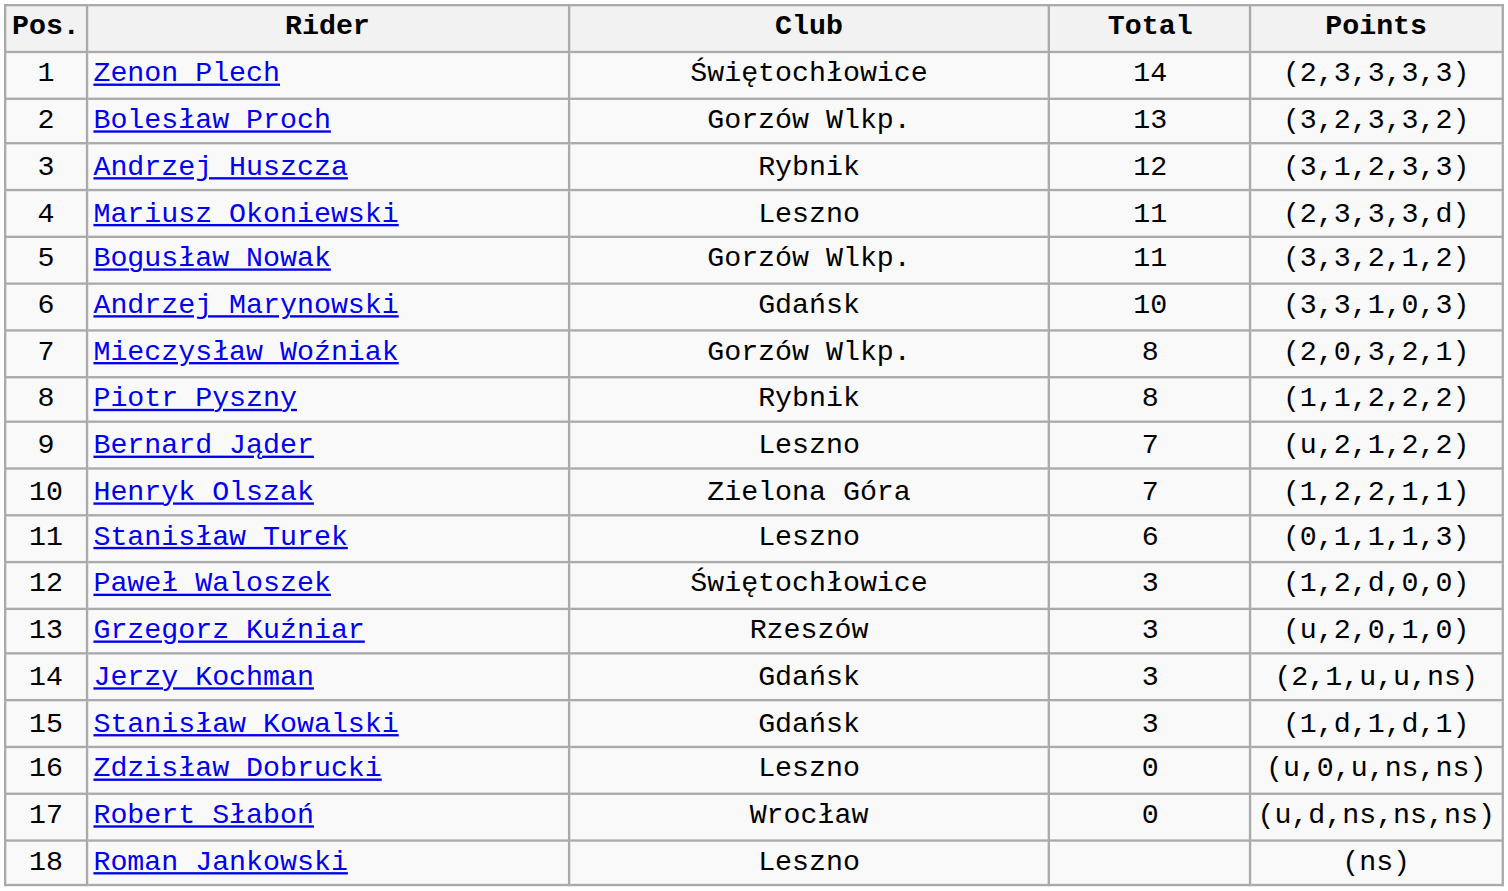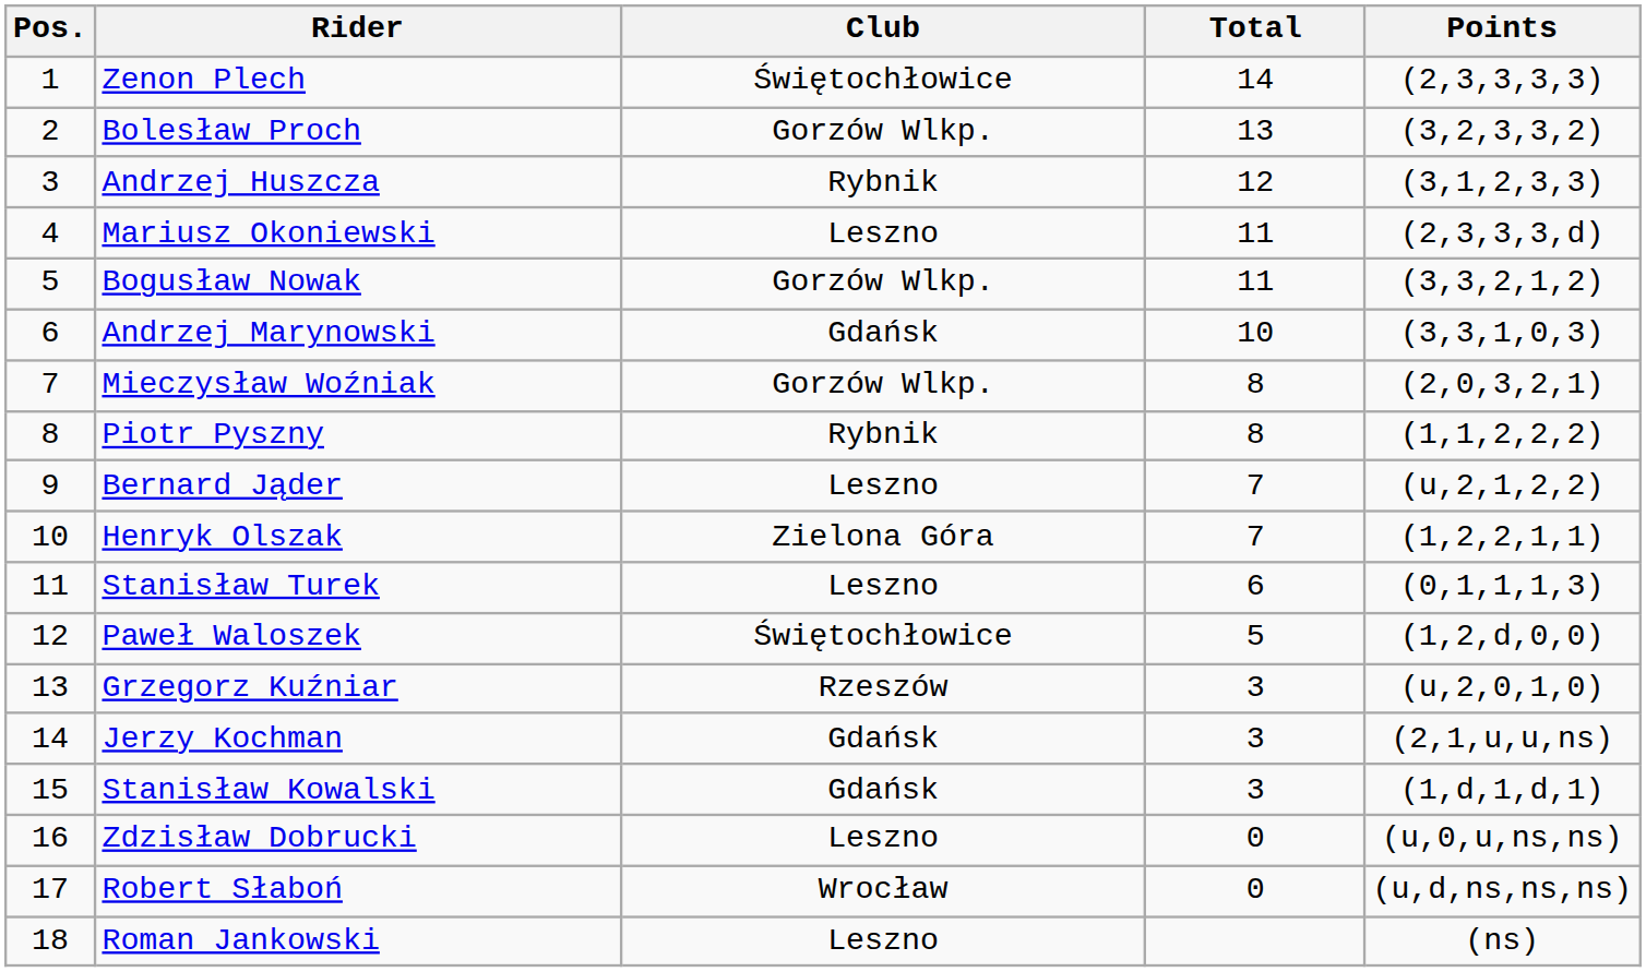Paweł Waloszek | Total: 3 -> 5
